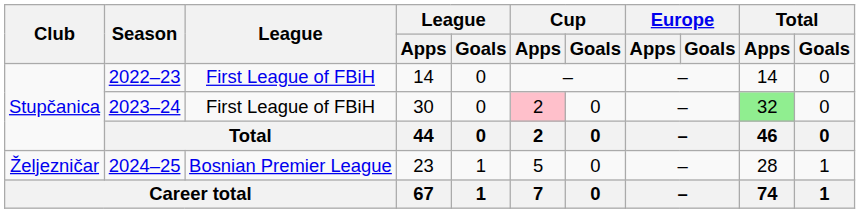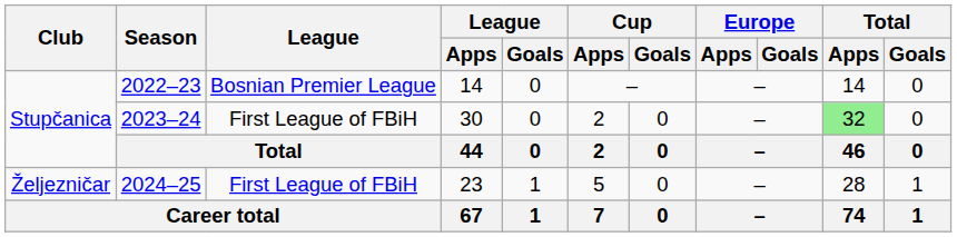2022–23 | League: First League of FBiH -> Bosnian Premier League
2023–24 | Cup / Apps: pink background -> no background
2024–25 | League: Bosnian Premier League -> First League of FBiH
